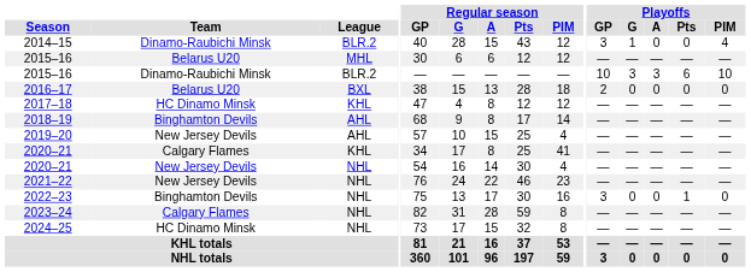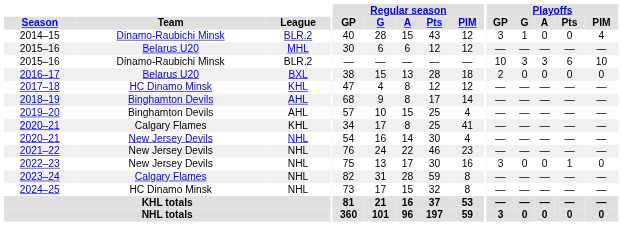2019–20 | Team: New Jersey Devils -> Binghamton Devils
2022–23 | Team: Binghamton Devils -> New Jersey Devils
